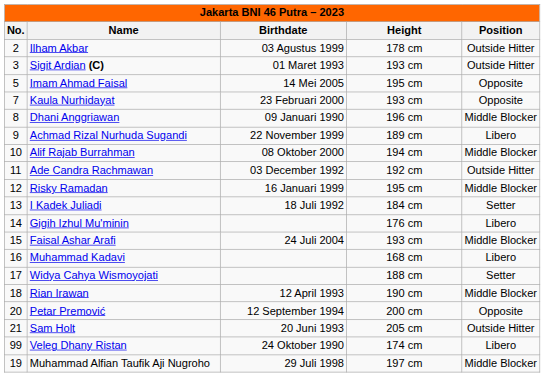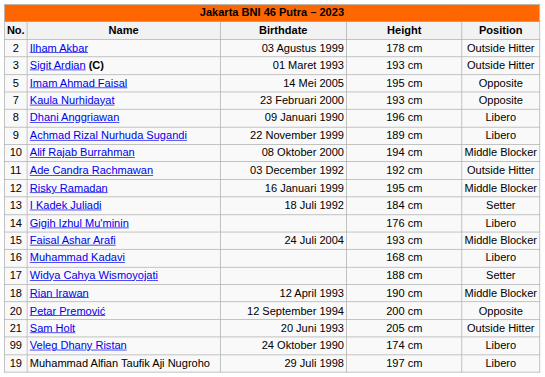Dhani Anggriawan | Position: Middle Blocker -> Libero
Muhammad Alfian Taufik Aji Nugroho | Position: Middle Blocker -> Libero
